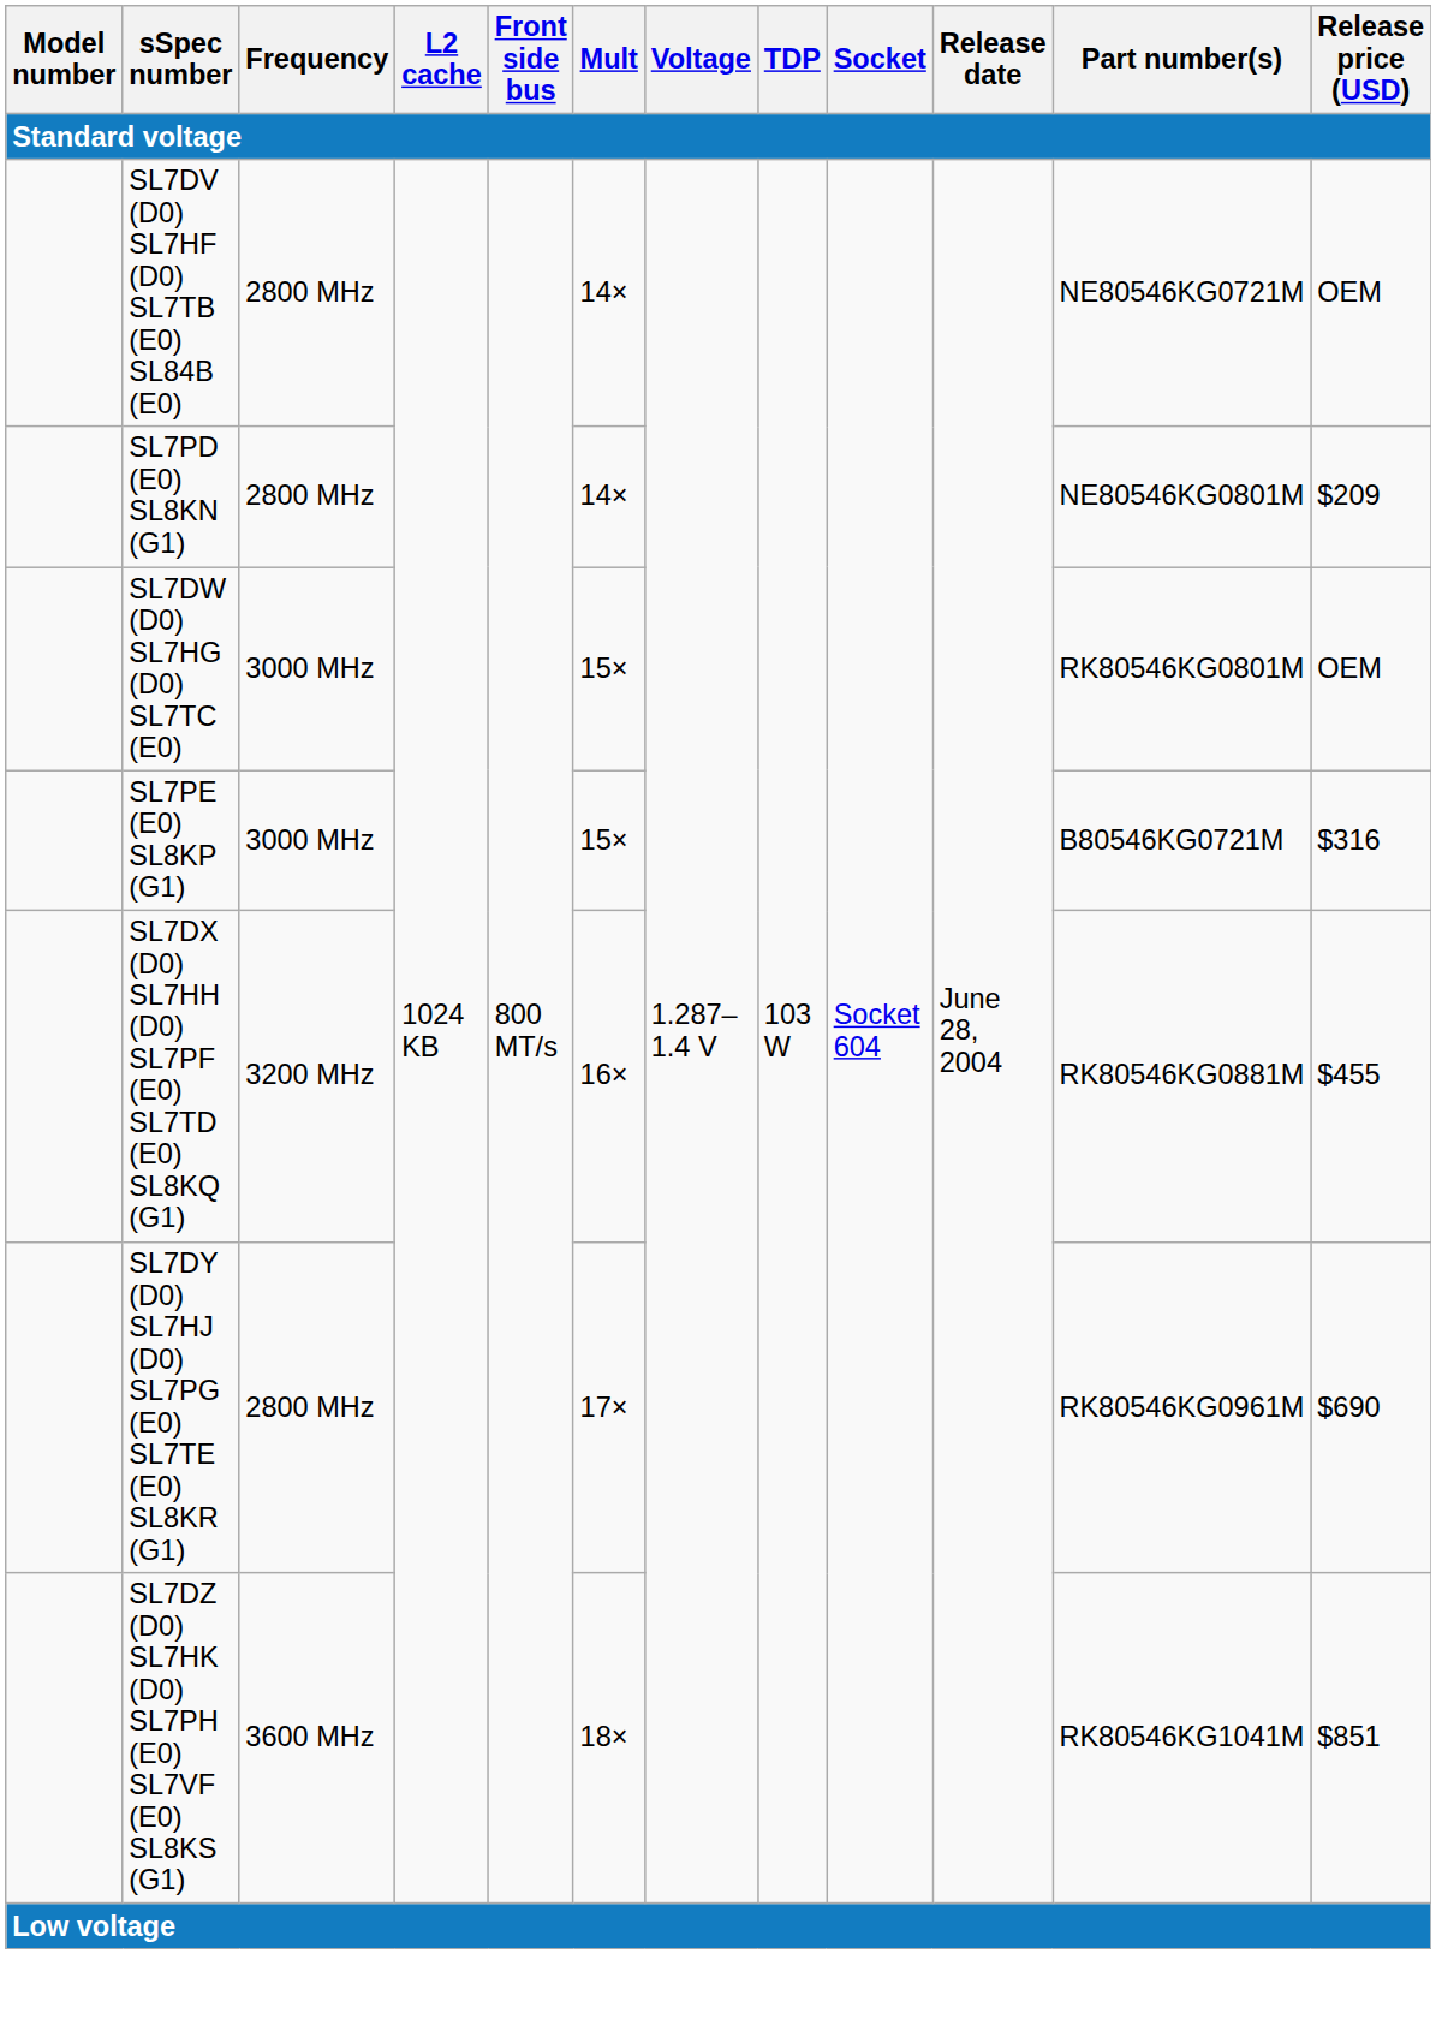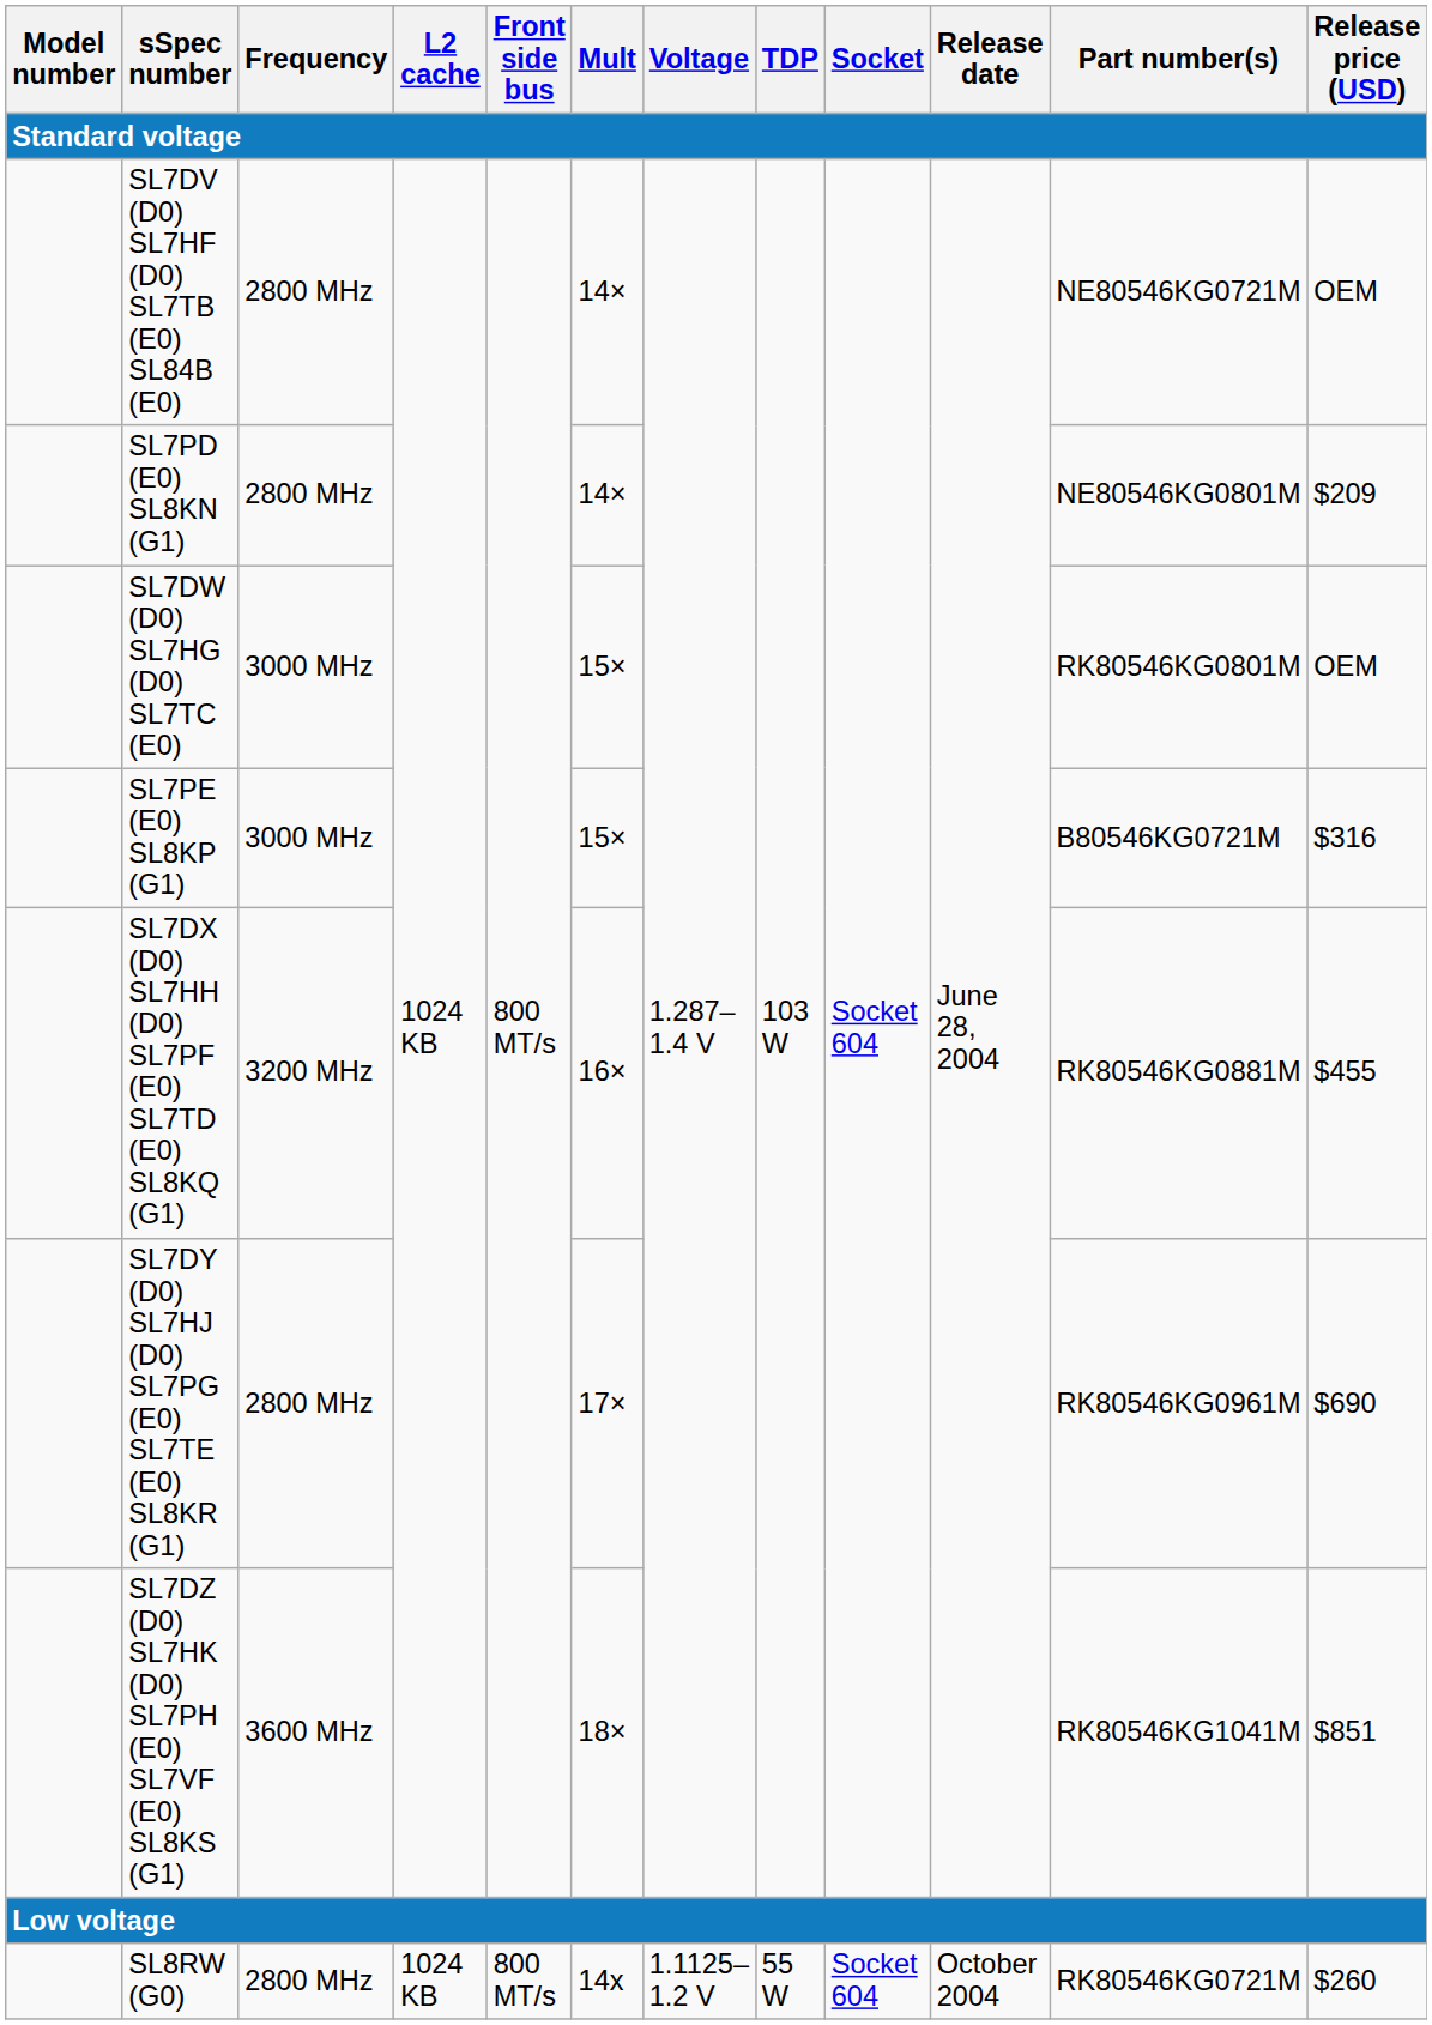+ row: SL8RW (G0) | 2800 MHz | 1024 KB | 800 MT/s | 14x | 1.1125–1.2 V | 55 W | Socket 604 | October 2004 | RK80546KG0721M | $260
